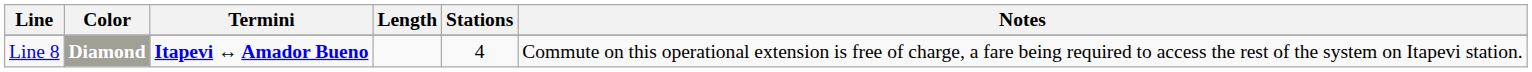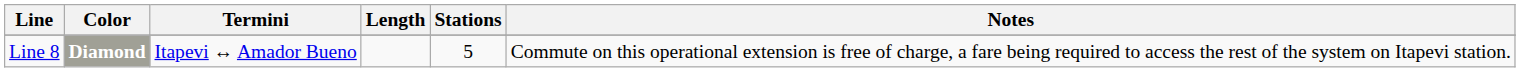Line 8 | Termini: bold -> normal
Line 8 | Stations: 4 -> 5
